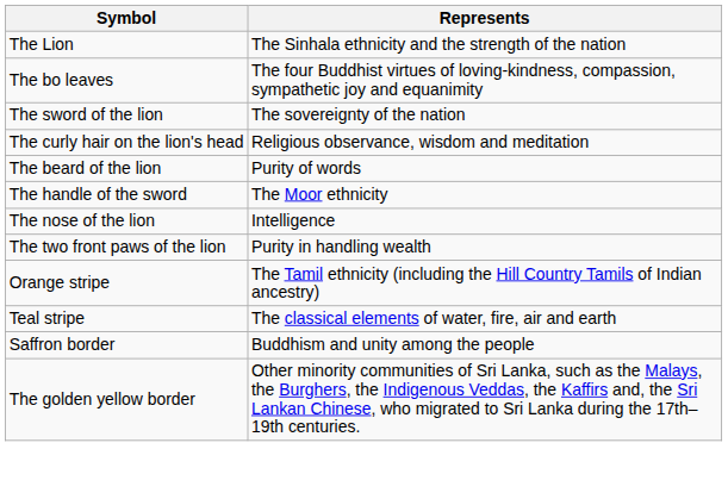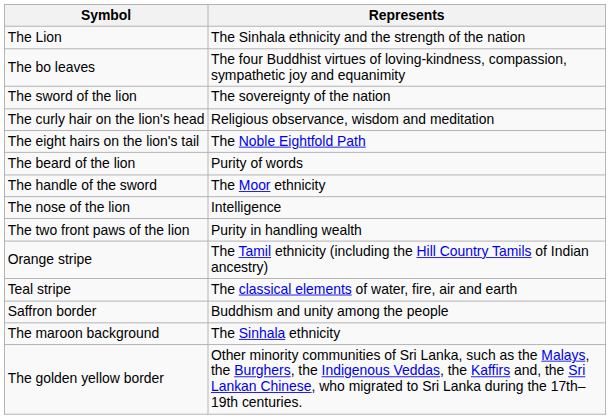+ row: The eight hairs on the lion's tail | The Noble Eightfold Path
+ row: The maroon background | The Sinhala ethnicity
